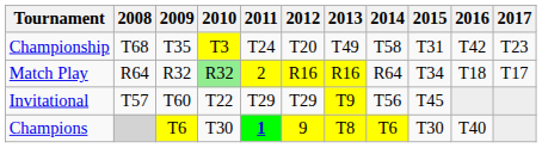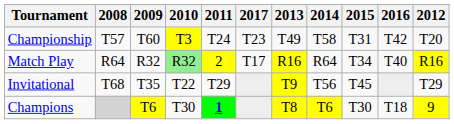columns swapped: 2012 <-> 2017
Championship | 2008: T68 -> T57
Championship | 2009: T35 -> T60
Match Play | 2016: T18 -> T40
Invitational | 2008: T57 -> T68
Invitational | 2009: T60 -> T35
Champions | 2016: T40 -> T18
